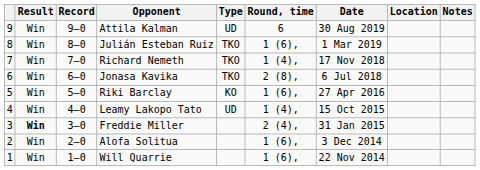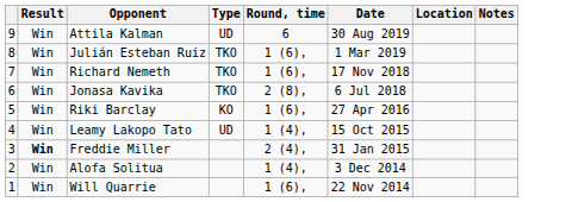- column: Record | 9–0 | 8–0 | 7–0 | 6–0 | 5–0 | 4–0 | 3–0 | 2–0 | 1–0
Richard Nemeth | Round, time: 1 (4), -> 1 (6),
Alofa Solitua | Round, time: 1 (6), -> 1 (4),
